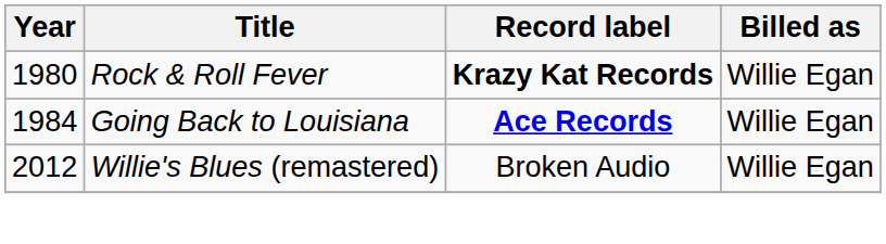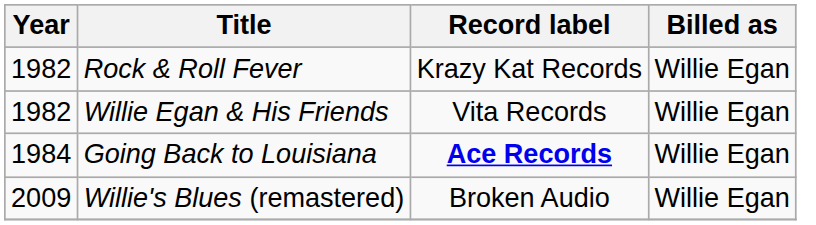Rock & Roll Fever | Year: 1980 -> 1982
Rock & Roll Fever | Record label: bold -> normal
+ row: 1982 | Willie Egan & His Friends | Vita Records | Willie Egan
Willie's Blues (remastered) | Year: 2012 -> 2009
